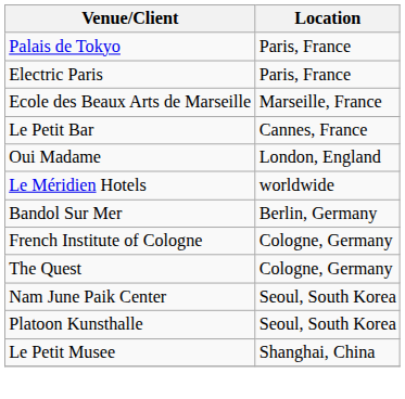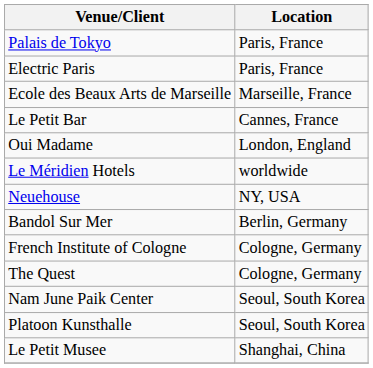+ row: Neuehouse | NY, USA
